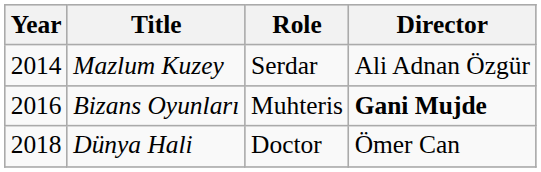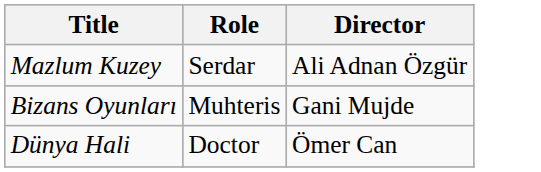- column: Year | 2014 | 2016 | 2018
Bizans Oyunları | Director: bold -> normal
